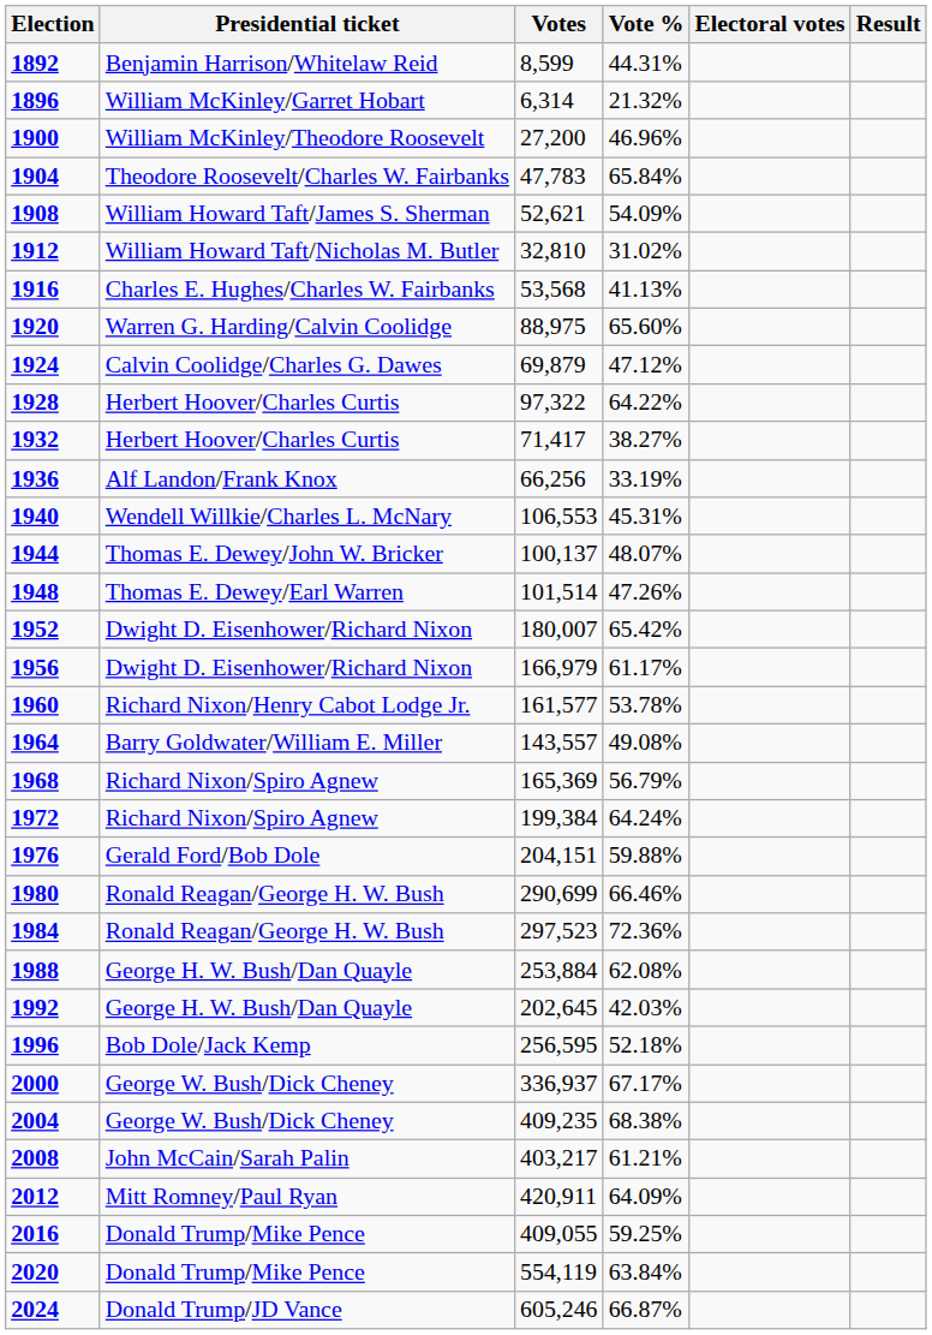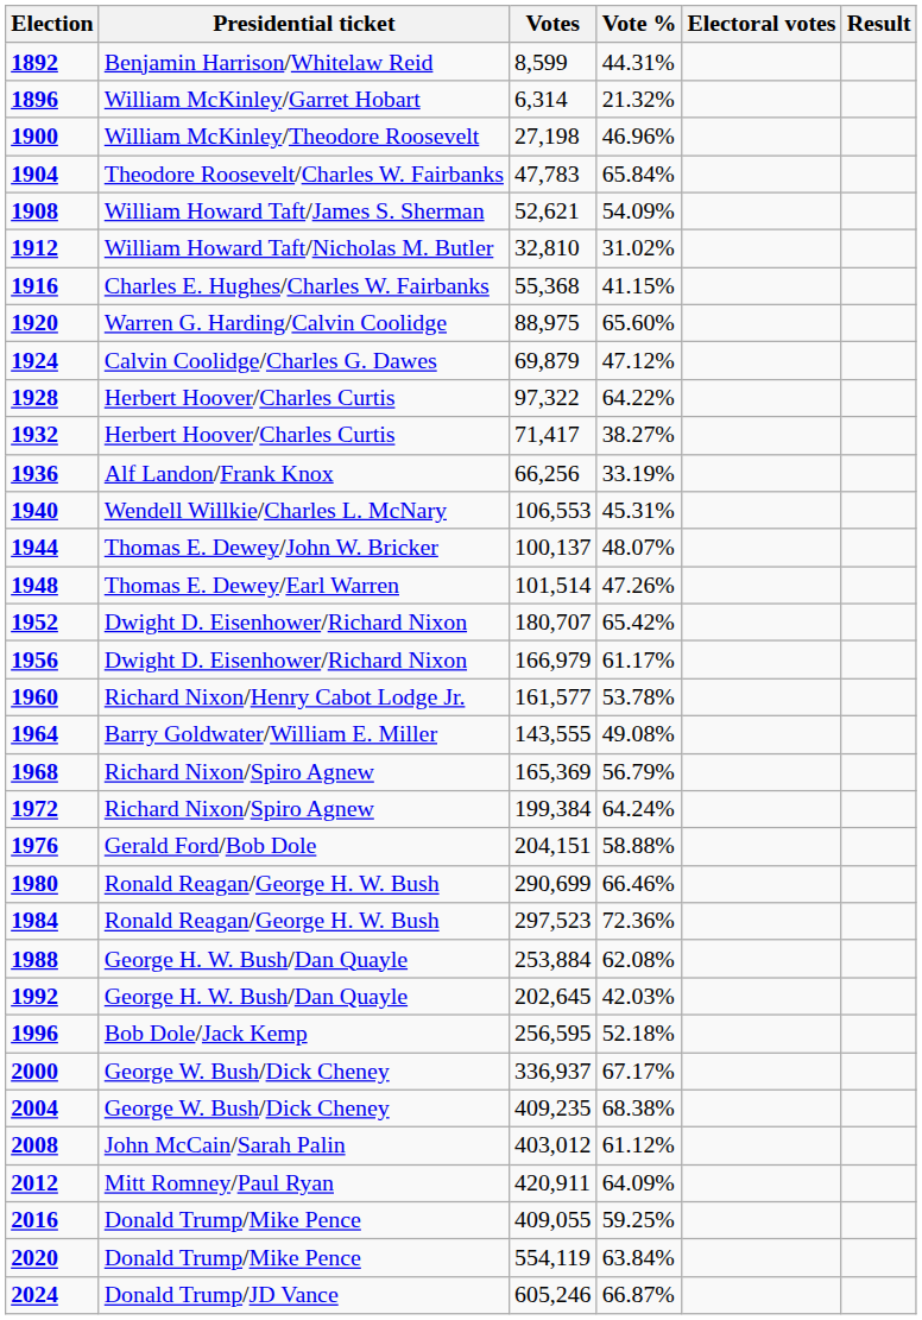1900 | Votes: 27,200 -> 27,198
1916 | Votes: 53,568 -> 55,368
1916 | Vote %: 41.13% -> 41.15%
1952 | Votes: 180,007 -> 180,707
1964 | Votes: 143,557 -> 143,555
1976 | Vote %: 59.88% -> 58.88%
2008 | Votes: 403,217 -> 403,012
2008 | Vote %: 61.21% -> 61.12%
